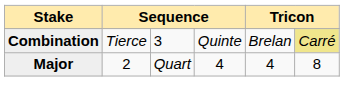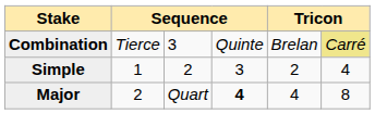+ row: Simple | 1 | 2 | 3 | 2 | 4
Major | column 4: normal -> bold
